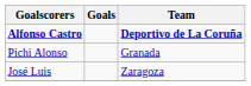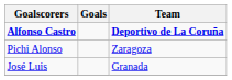Pichi Alonso | Team: Granada -> Zaragoza
José Luis | Team: Zaragoza -> Granada
